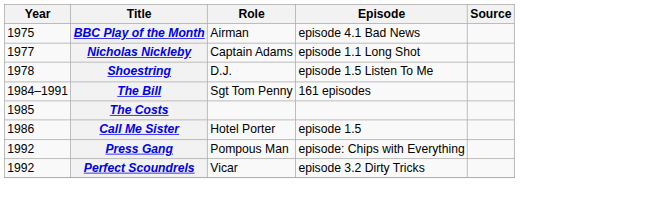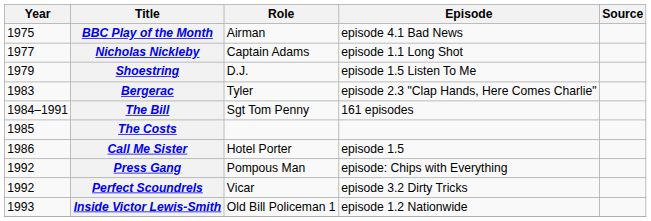Shoestring | Year: 1978 -> 1979
+ row: 1983 | Bergerac | Tyler | episode 2.3 "Clap Hands, Here Comes Charlie"
+ row: 1993 | Inside Victor Lewis-Smith | Old Bill Policeman 1 | episode 1.2 Nationwide
